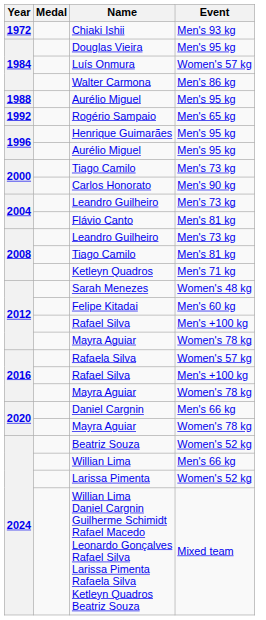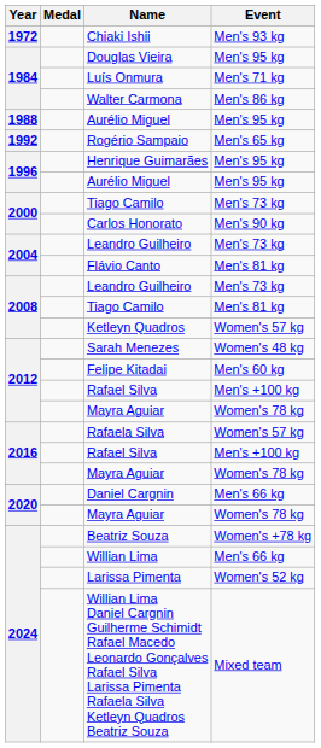Luís Onmura | Event: Women's 57 kg -> Men's 71 kg
Ketleyn Quadros | Event: Men's 71 kg -> Women's 57 kg
Beatriz Souza | Event: Women's 52 kg -> Women's +78 kg
